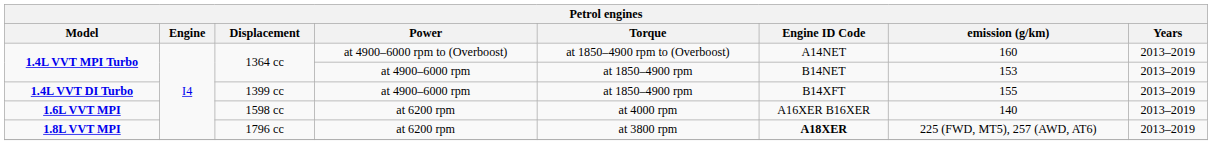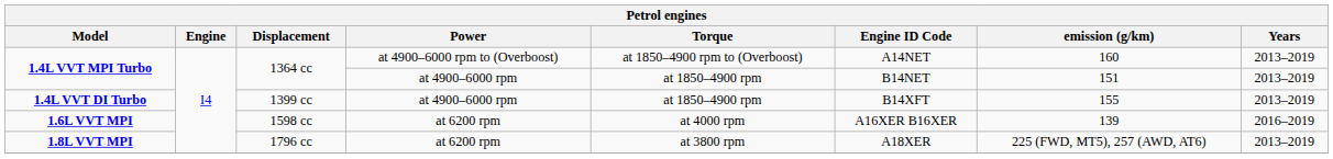1.4L VVT MPI Turbo / at 4900–6000 rpm | emission (g/km): 153 -> 151
1.6L VVT MPI | emission (g/km): 140 -> 139
1.6L VVT MPI | Years: 2013–2019 -> 2016–2019
1.8L VVT MPI | Engine ID Code: bold -> normal
